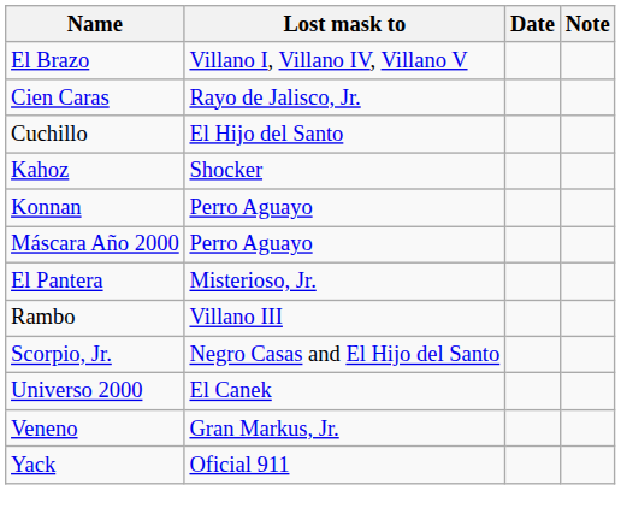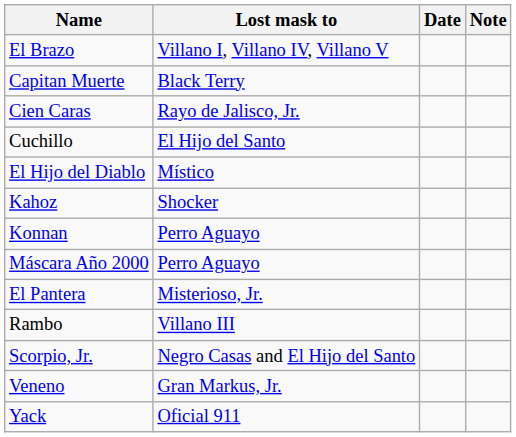+ row: Capitan Muerte | Black Terry
+ row: El Hijo del Diablo | Místico
- row: Universo 2000 | El Canek
